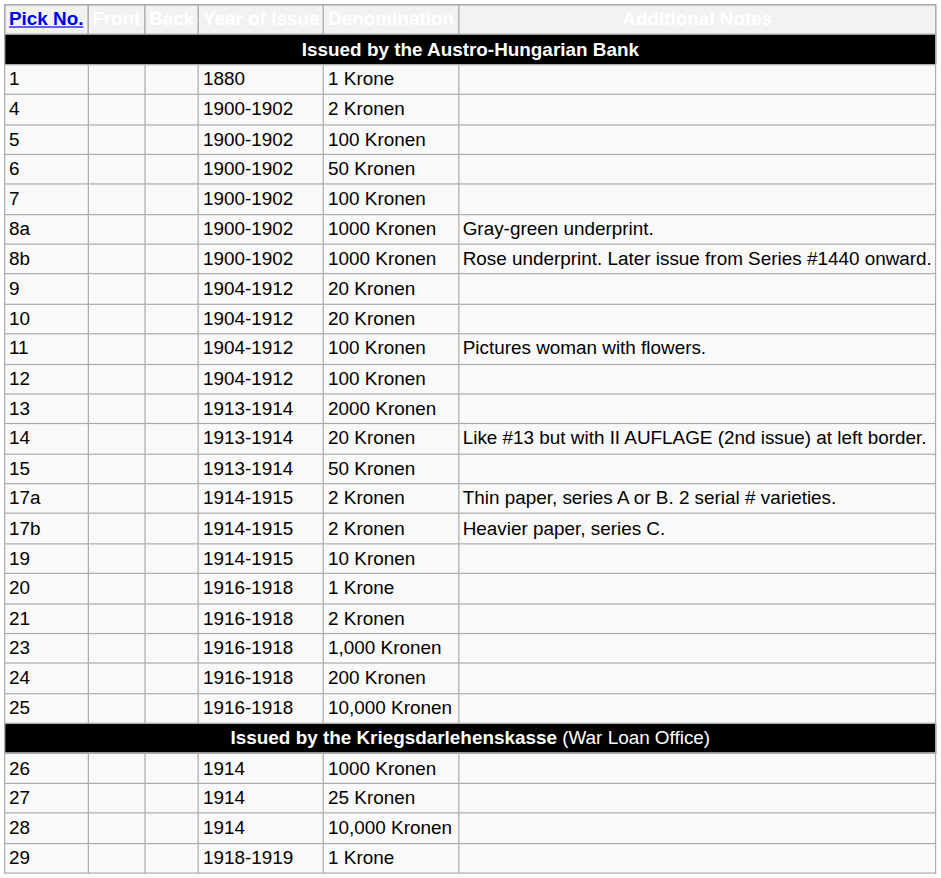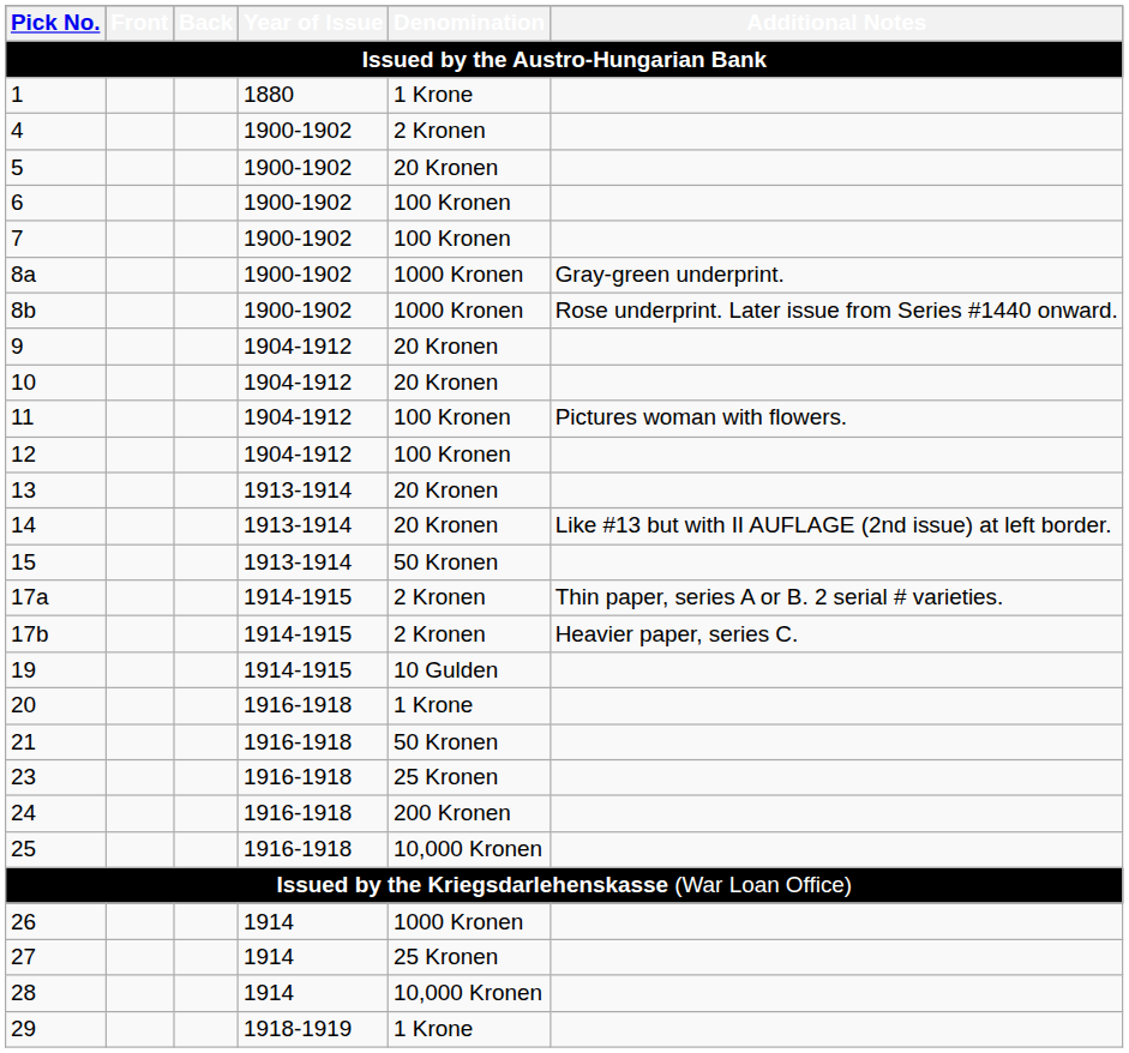5 | Denomination: 100 Kronen -> 20 Kronen
6 | Denomination: 50 Kronen -> 100 Kronen
13 | Denomination: 2000 Kronen -> 20 Kronen
19 | Denomination: 10 Kronen -> 10 Gulden
21 | Denomination: 2 Kronen -> 50 Kronen
23 | Denomination: 1,000 Kronen -> 25 Kronen
